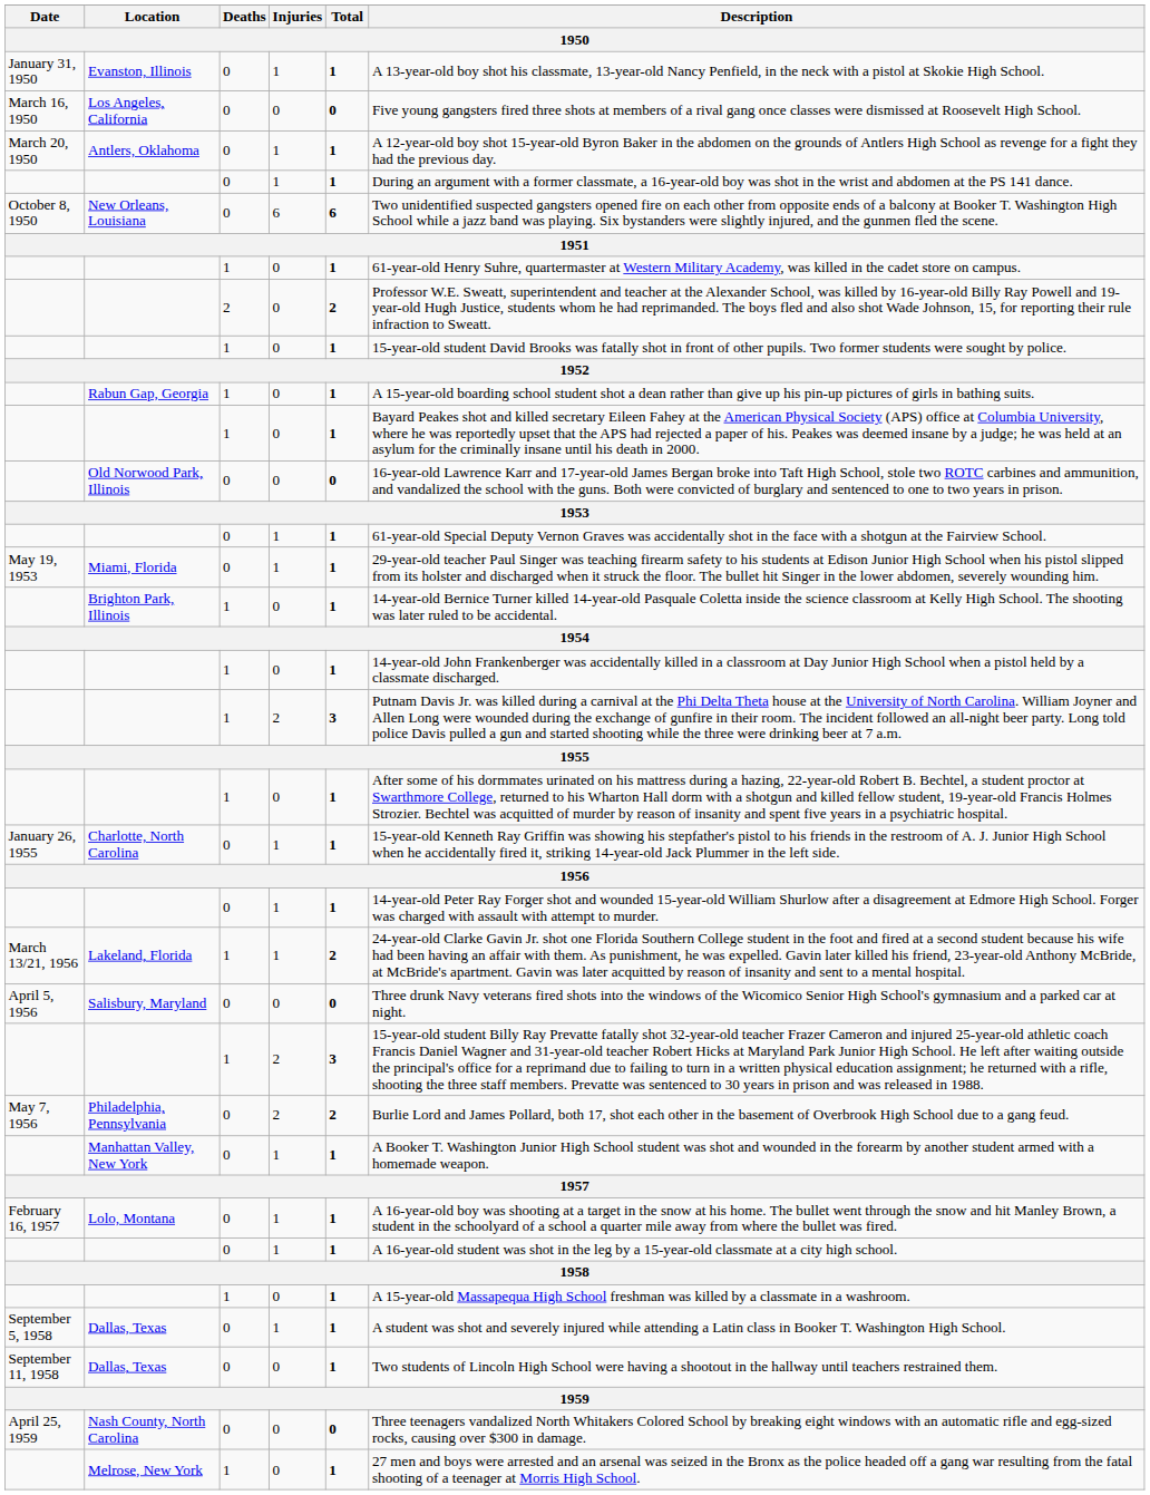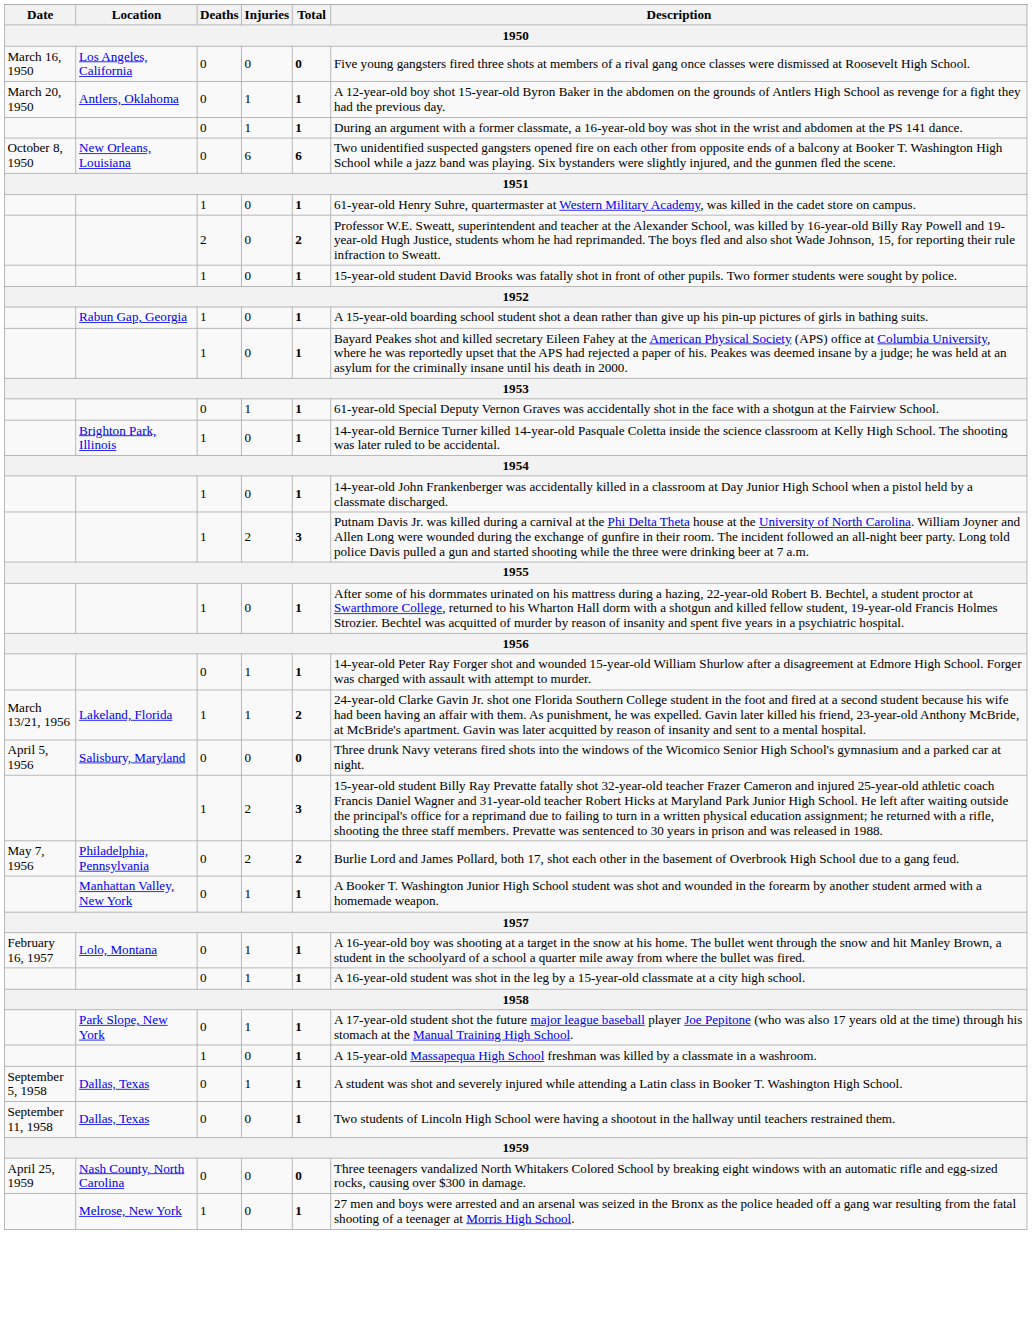- row: January 31, 1950 | Evanston, Illinois | 0 | 1 | 1 | A 13-year-old boy shot his classmate, 13-year-old Nancy Penfield, in the neck with a pistol at Skokie High School.
- row: Old Norwood Park, Illinois | 0 | 0 | 0 | 16-year-old Lawrence Karr and 17-year-old James Bergan broke into Taft High School, stole two ROTC carbines and ammunition, and vandalized the school with the guns. Both were convicted of burglary and sentenced to one to two years in prison.
- row: May 19, 1953 | Miami, Florida | 0 | 1 | 1 | 29-year-old teacher Paul Singer was teaching firearm safety to his students at Edison Junior High School when his pistol slipped from its holster and discharged when it struck the floor. The bullet hit Singer in the lower abdomen, severely wounding him.
- row: January 26, 1955 | Charlotte, North Carolina | 0 | 1 | 1 | 15-year-old Kenneth Ray Griffin was showing his stepfather's pistol to his friends in the restroom of A. J. Junior High School when he accidentally fired it, striking 14-year-old Jack Plummer in the left side.
+ row: Park Slope, New York | 0 | 1 | 1 | A 17-year-old student shot the future major league baseball player Joe Pepitone (who was also 17 years old at the time) through his stomach at the Manual Training High School.
